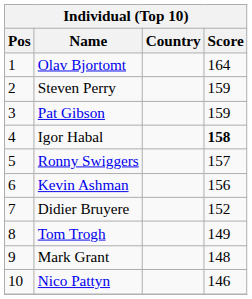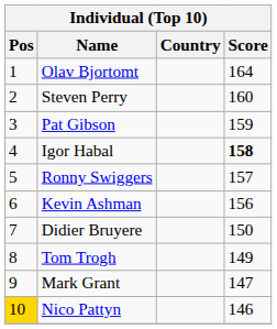Steven Perry | Score: 159 -> 160
Didier Bruyere | Score: 152 -> 150
Mark Grant | Score: 148 -> 147
Nico Pattyn | Pos: no background -> gold background
